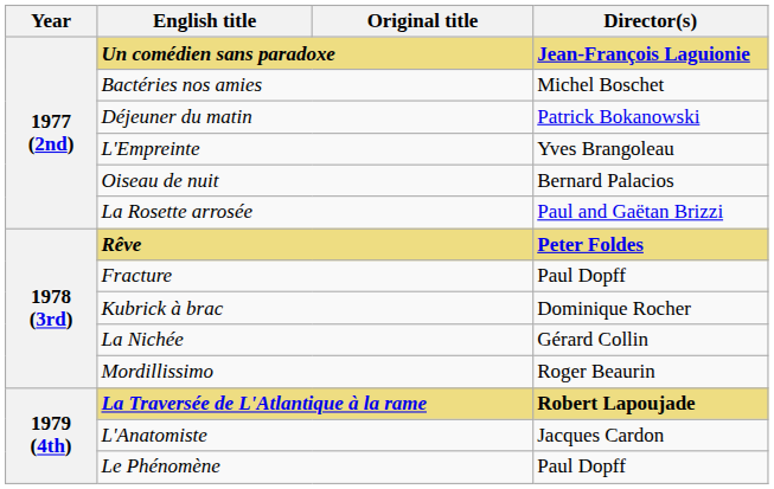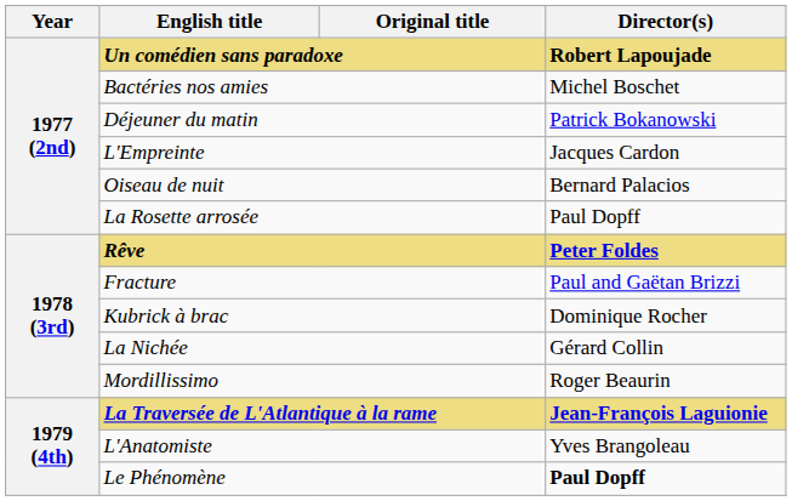Un comédien sans paradoxe | Director(s): Jean-François Laguionie -> Robert Lapoujade
L'Empreinte | Director(s): Yves Brangoleau -> Jacques Cardon
La Rosette arrosée | Director(s): Paul and Gaëtan Brizzi -> Paul Dopff
Fracture | Director(s): Paul Dopff -> Paul and Gaëtan Brizzi
La Traversée de L'Atlantique à la rame | Director(s): Robert Lapoujade -> Jean-François Laguionie
L'Anatomiste | Director(s): Jacques Cardon -> Yves Brangoleau
Le Phénomène | Director(s): normal -> bold
